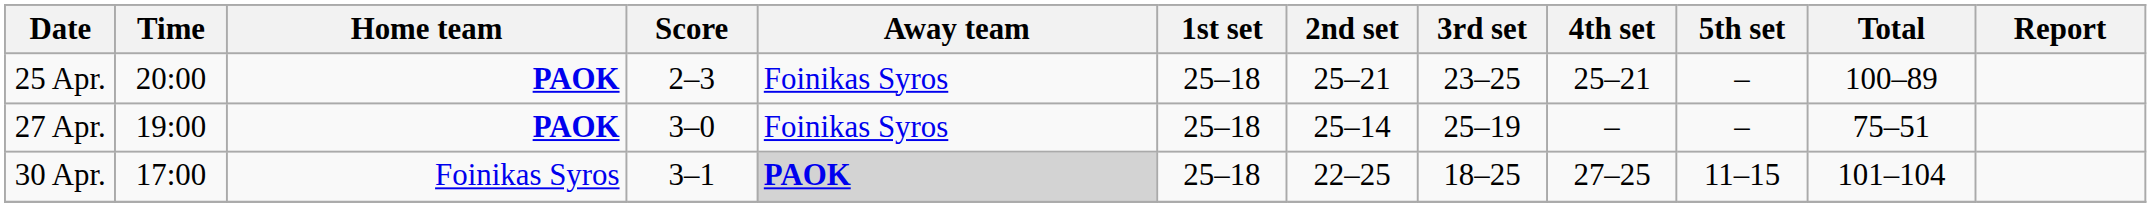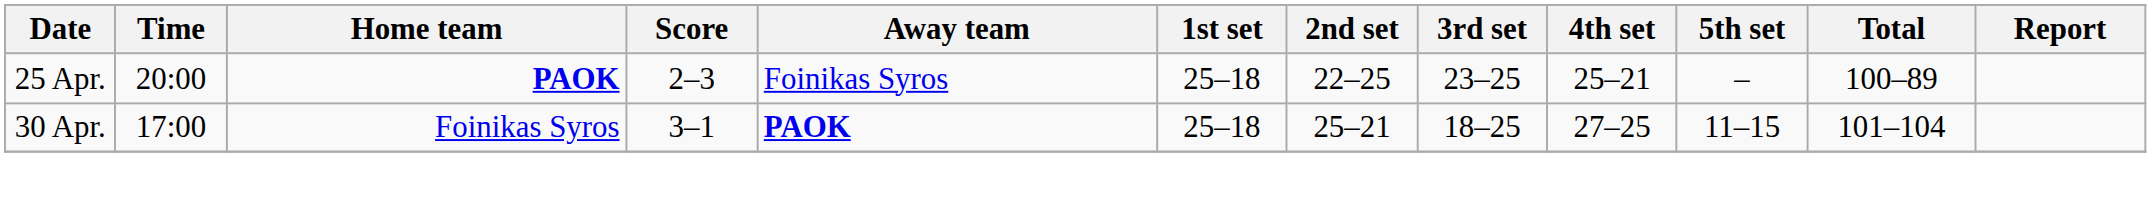25 Apr. | 2nd set: 25–21 -> 22–25
- row: 27 Αpr. | 19:00 | PAOK | 3–0 | Foinikas Syros | 25–18 | 25–14 | 25–19 | – | – | 75–51
30 Apr. | Away team: lightgrey background -> no background
30 Apr. | 2nd set: 22–25 -> 25–21
